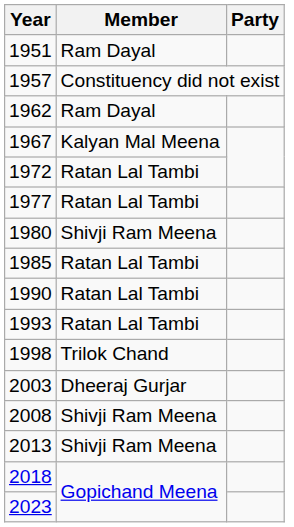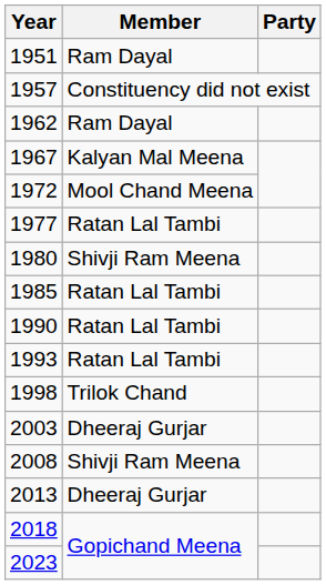1972 | Member: Ratan Lal Tambi -> Mool Chand Meena
2013 | Member: Shivji Ram Meena -> Dheeraj Gurjar
